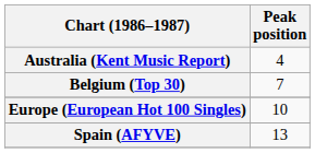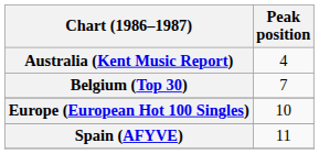Spain (AFYVE) | Peak position: 13 -> 11
